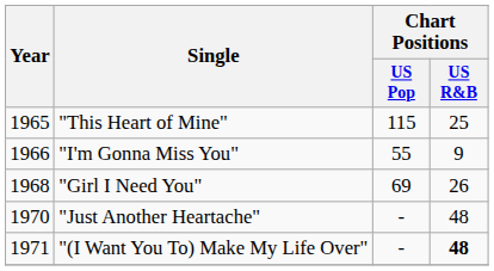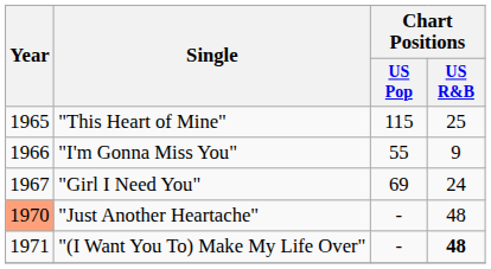"Girl I Need You" | Year: 1968 -> 1967
"Girl I Need You" | Chart Positions / US R&B: 26 -> 24
"Just Another Heartache" | Year: no background -> lightsalmon background
